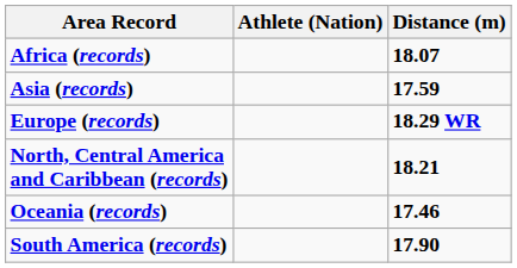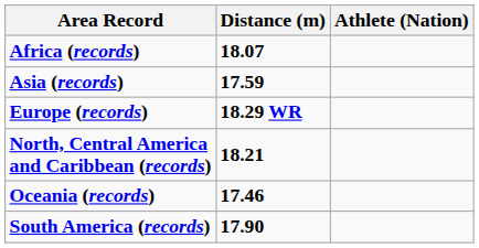columns swapped: Athlete (Nation) <-> Distance (m)
